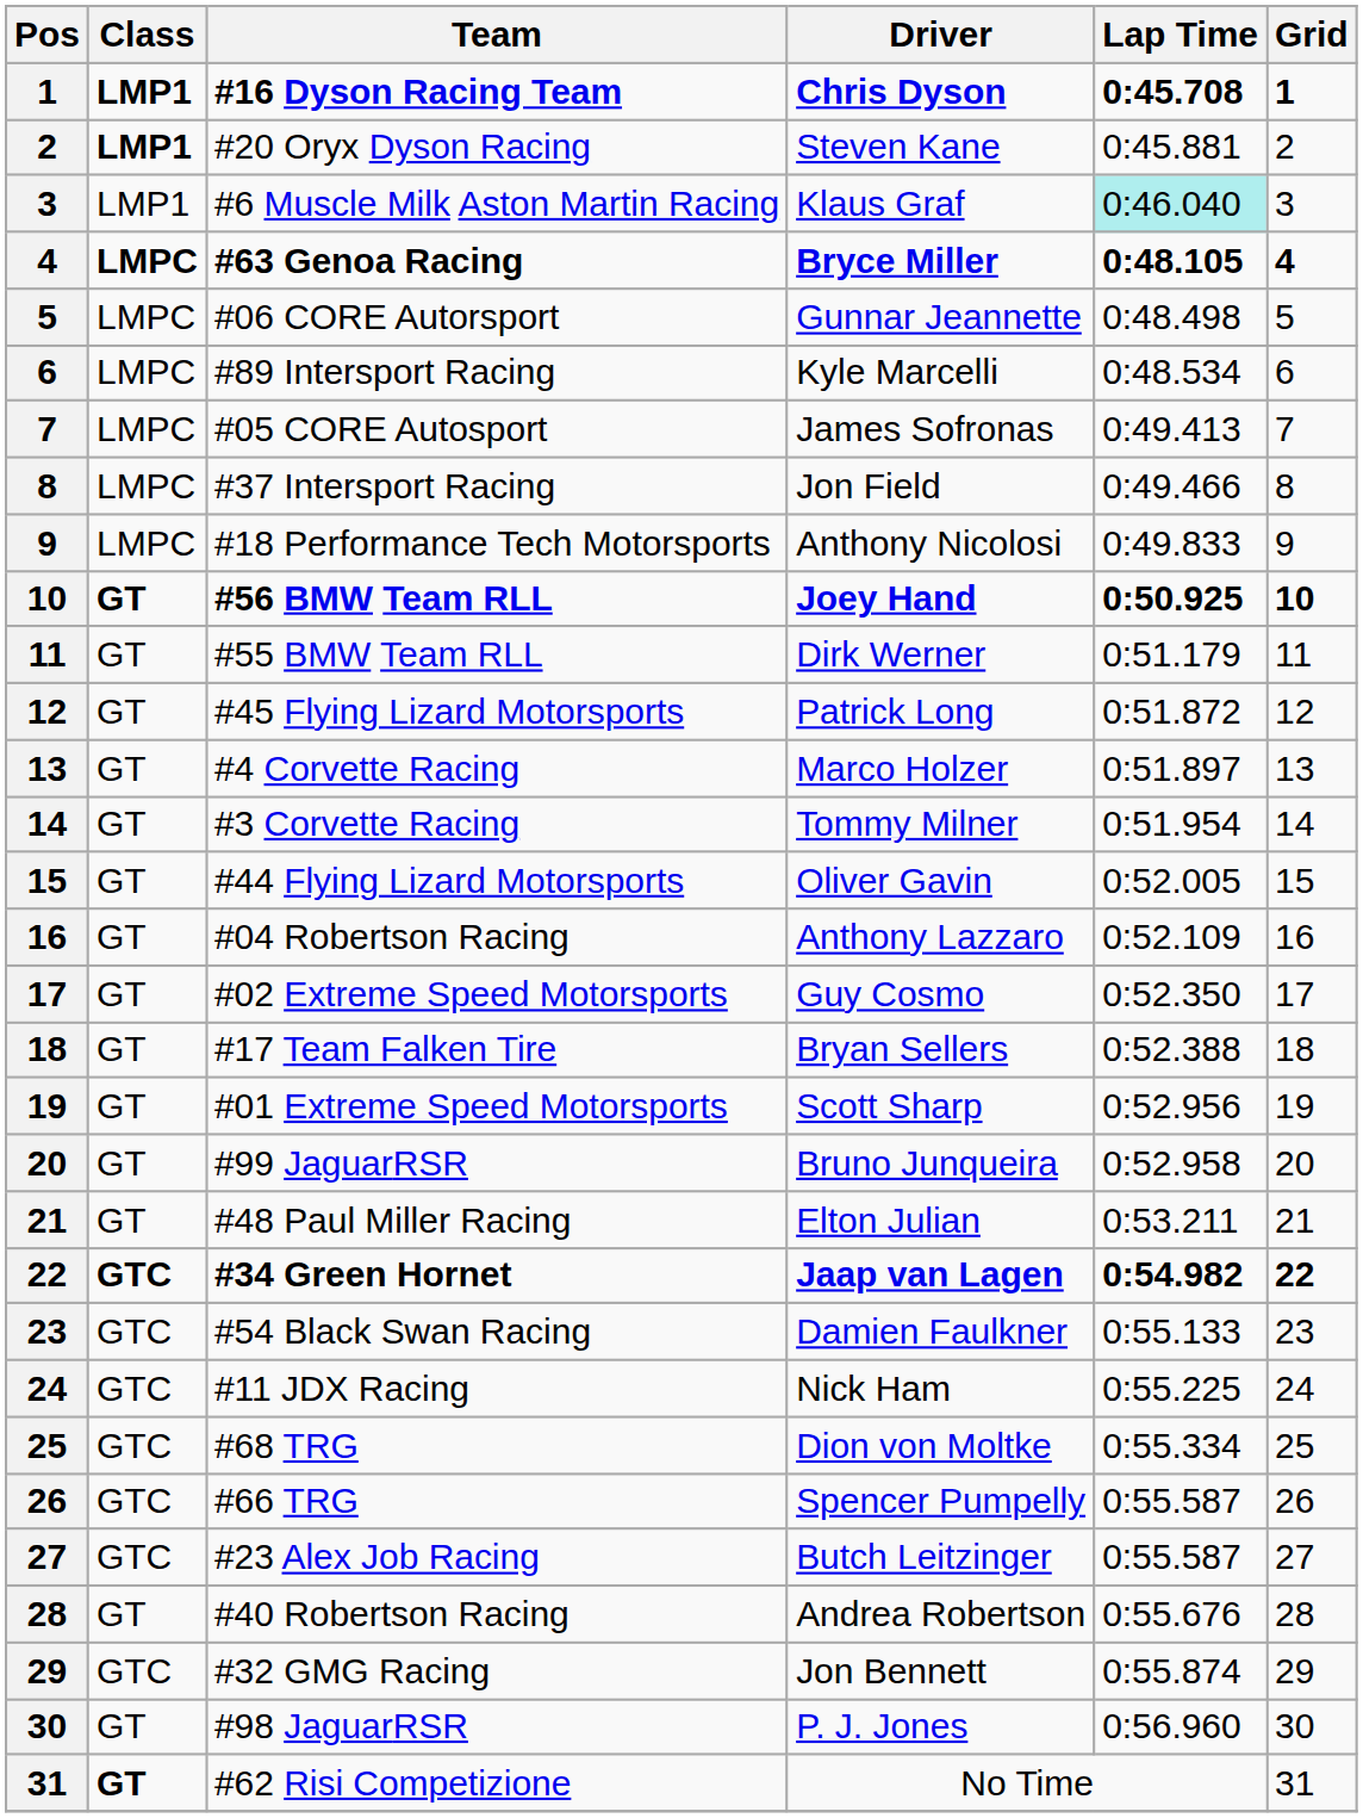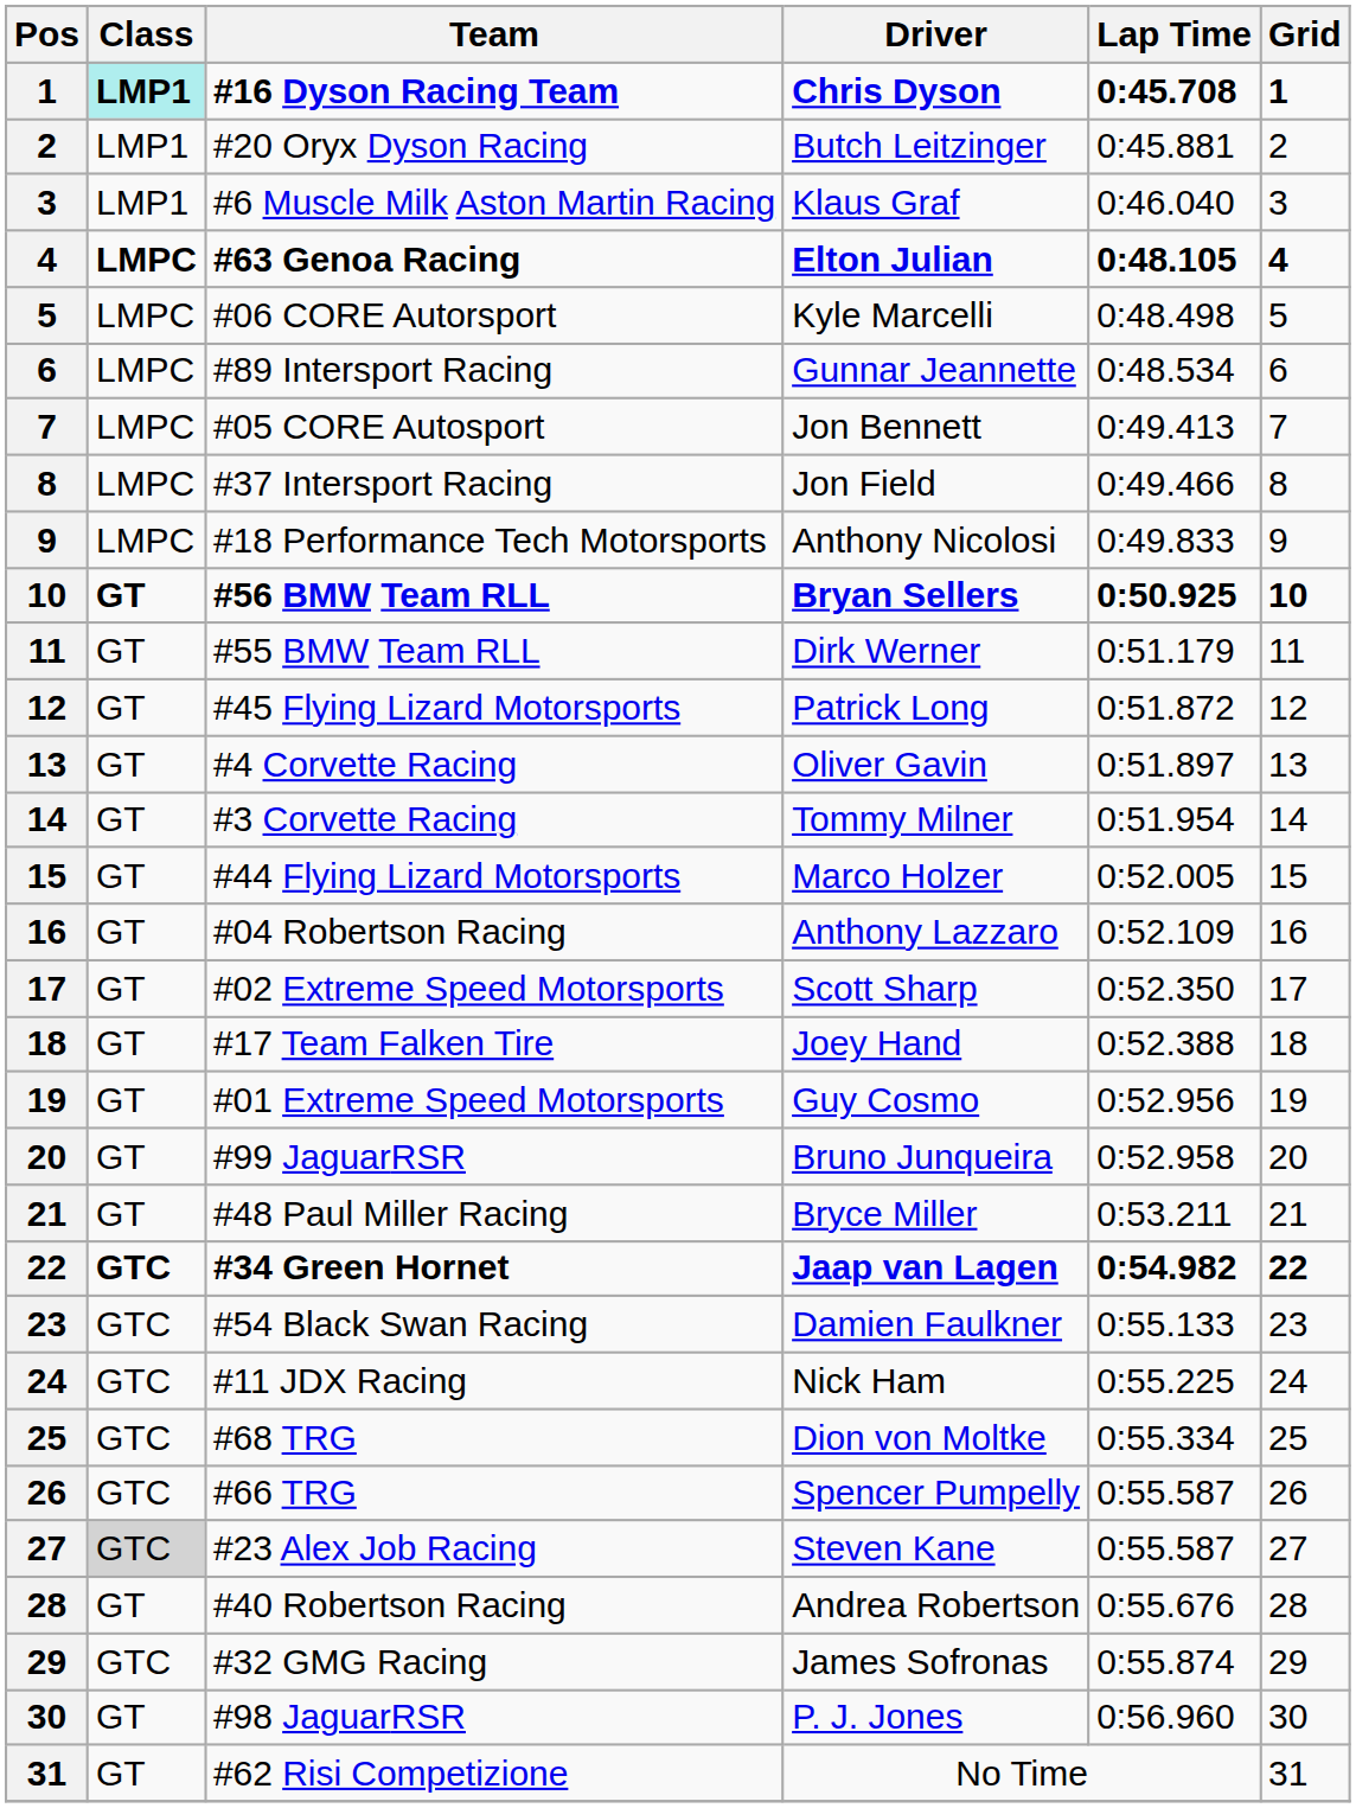#16 Dyson Racing Team | Class: no background -> paleturquoise background
#20 Oryx Dyson Racing | Class: bold -> normal
#20 Oryx Dyson Racing | Driver: Steven Kane -> Butch Leitzinger
#6 Muscle Milk Aston Martin Racing | Lap Time: paleturquoise background -> no background
#63 Genoa Racing | Driver: Bryce Miller -> Elton Julian
#06 CORE Autorsport | Driver: Gunnar Jeannette -> Kyle Marcelli
#89 Intersport Racing | Driver: Kyle Marcelli -> Gunnar Jeannette
#05 CORE Autosport | Driver: James Sofronas -> Jon Bennett
#56 BMW Team RLL | Driver: Joey Hand -> Bryan Sellers
#4 Corvette Racing | Driver: Marco Holzer -> Oliver Gavin
#44 Flying Lizard Motorsports | Driver: Oliver Gavin -> Marco Holzer
#02 Extreme Speed Motorsports | Driver: Guy Cosmo -> Scott Sharp
#17 Team Falken Tire | Driver: Bryan Sellers -> Joey Hand
#01 Extreme Speed Motorsports | Driver: Scott Sharp -> Guy Cosmo
#48 Paul Miller Racing | Driver: Elton Julian -> Bryce Miller
#23 Alex Job Racing | Class: no background -> lightgrey background
#23 Alex Job Racing | Driver: Butch Leitzinger -> Steven Kane
#32 GMG Racing | Driver: Jon Bennett -> James Sofronas
#62 Risi Competizione | Class: bold -> normal
